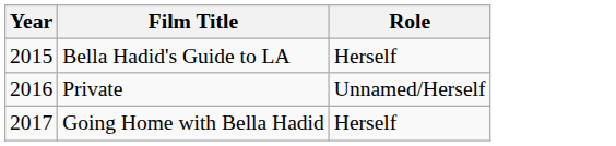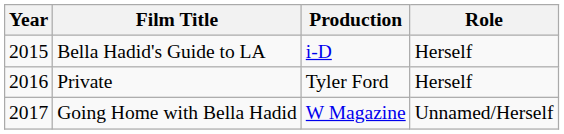+ column: Production | i-D | Tyler Ford | W Magazine
Private | Role: Unnamed/Herself -> Herself
Going Home with Bella Hadid | Role: Herself -> Unnamed/Herself
